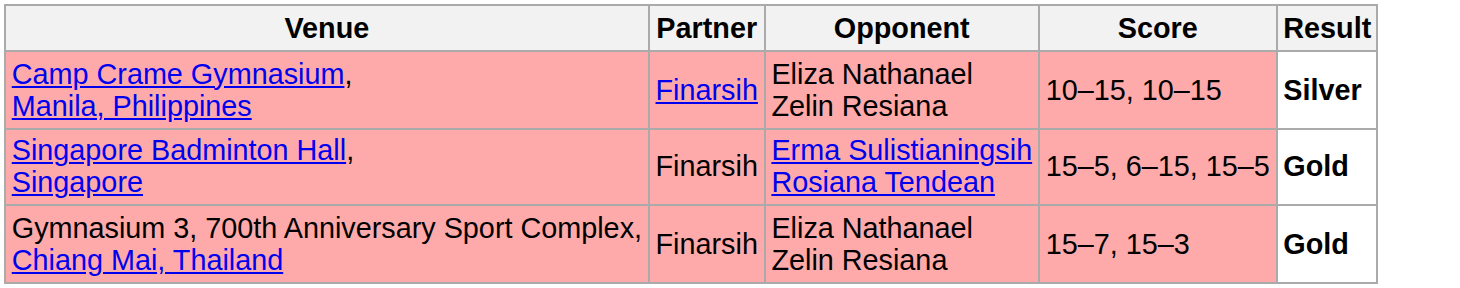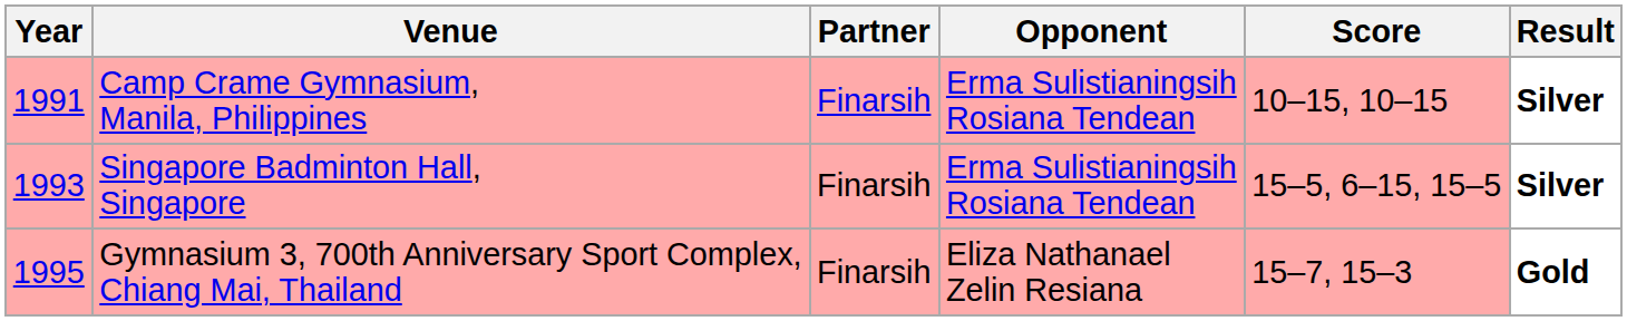+ column: Year | 1991 | 1993 | 1995
Camp Crame Gymnasium, Manila, Philippines | Opponent: Eliza Nathanael Zelin Resiana -> Erma Sulistianingsih Rosiana Tendean
Singapore Badminton Hall, Singapore | Result: Gold -> Silver
